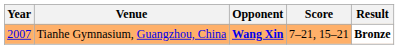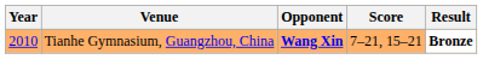Tianhe Gymnasium, Guangzhou, China | Year: 2007 -> 2010
